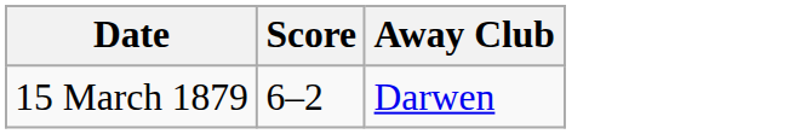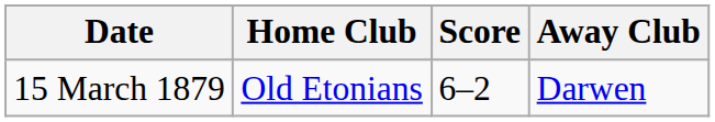+ column: Home Club | Old Etonians
